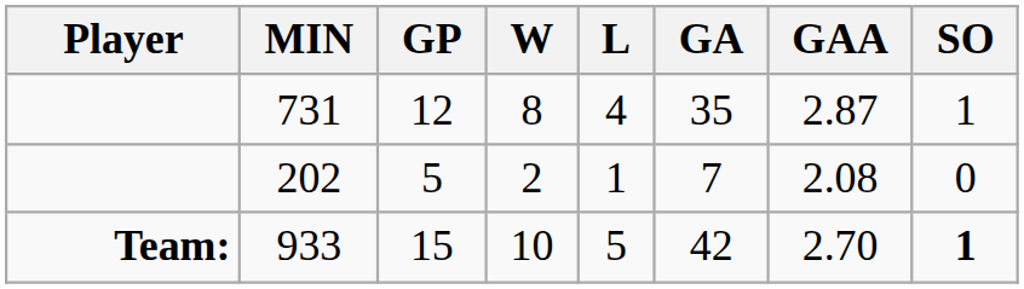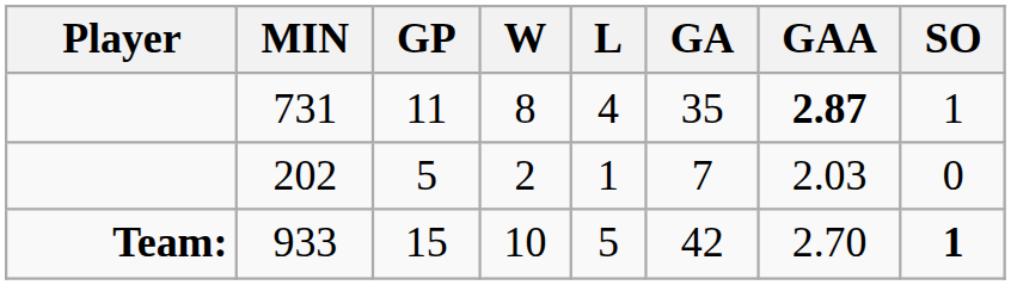731 | GP: 12 -> 11
731 | GAA: normal -> bold
202 | GAA: 2.08 -> 2.03
